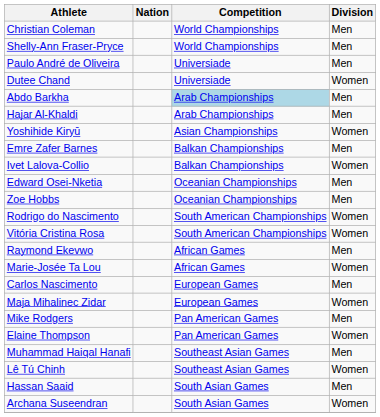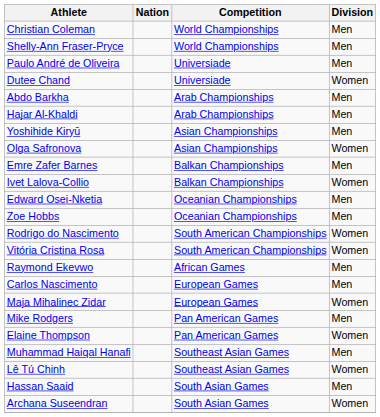Abdo Barkha | Competition: lightblue background -> no background
Yoshihide Kiryū | Division: Women -> Men
+ row: Olga Safronova | Asian Championships | Women
- row: Marie-Josée Ta Lou | African Games | Women
